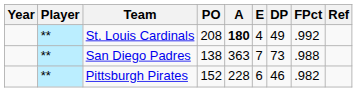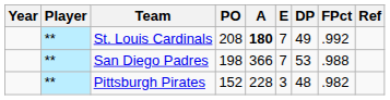St. Louis Cardinals | E: 4 -> 7
San Diego Padres | PO: 138 -> 198
San Diego Padres | A: 363 -> 366
San Diego Padres | DP: 73 -> 53
Pittsburgh Pirates | E: 6 -> 3
Pittsburgh Pirates | DP: 46 -> 48
